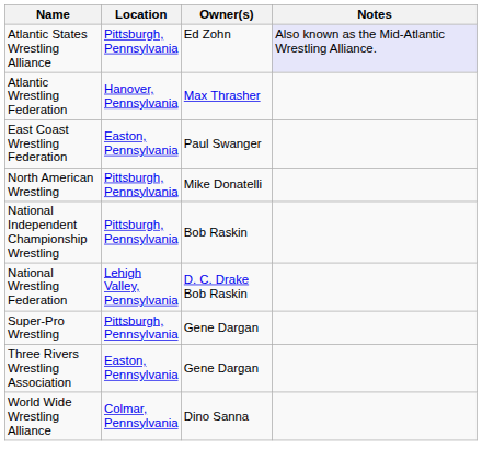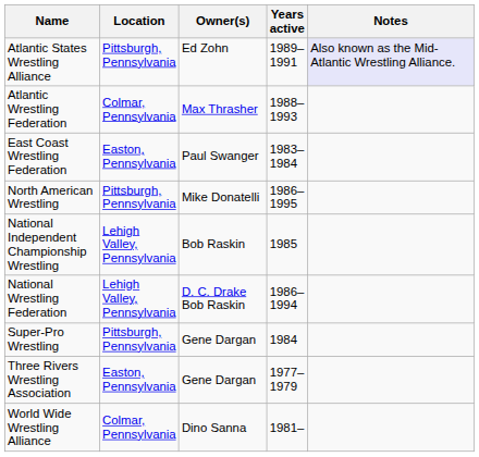+ column: Years active | 1989–1991 | 1988–1993 | 1983–1984 | 1986–1995 | 1985 | 1986–1994 | 1984 | 1977–1979 | 1981–
Atlantic Wrestling Federation | Location: Hanover, Pennsylvania -> Colmar, Pennsylvania
National Independent Championship Wrestling | Location: Pittsburgh, Pennsylvania -> Lehigh Valley, Pennsylvania
